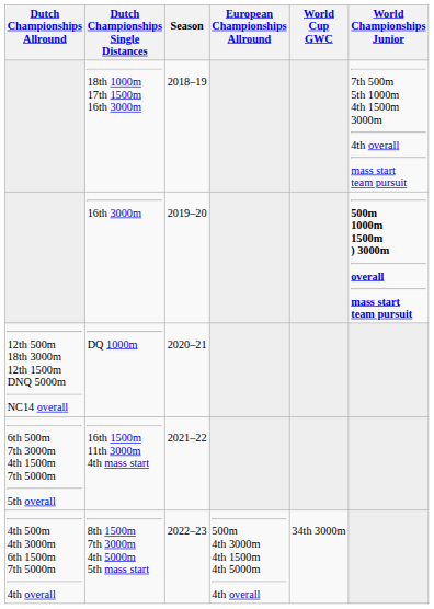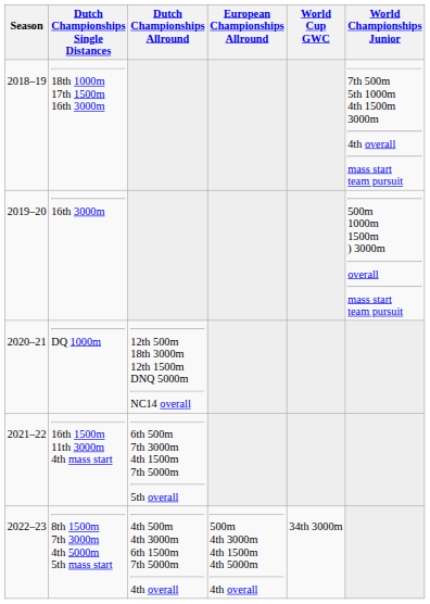columns swapped: Season <-> Dutch Championships Allround
16th 3000m | World Championships Junior: bold -> normal
